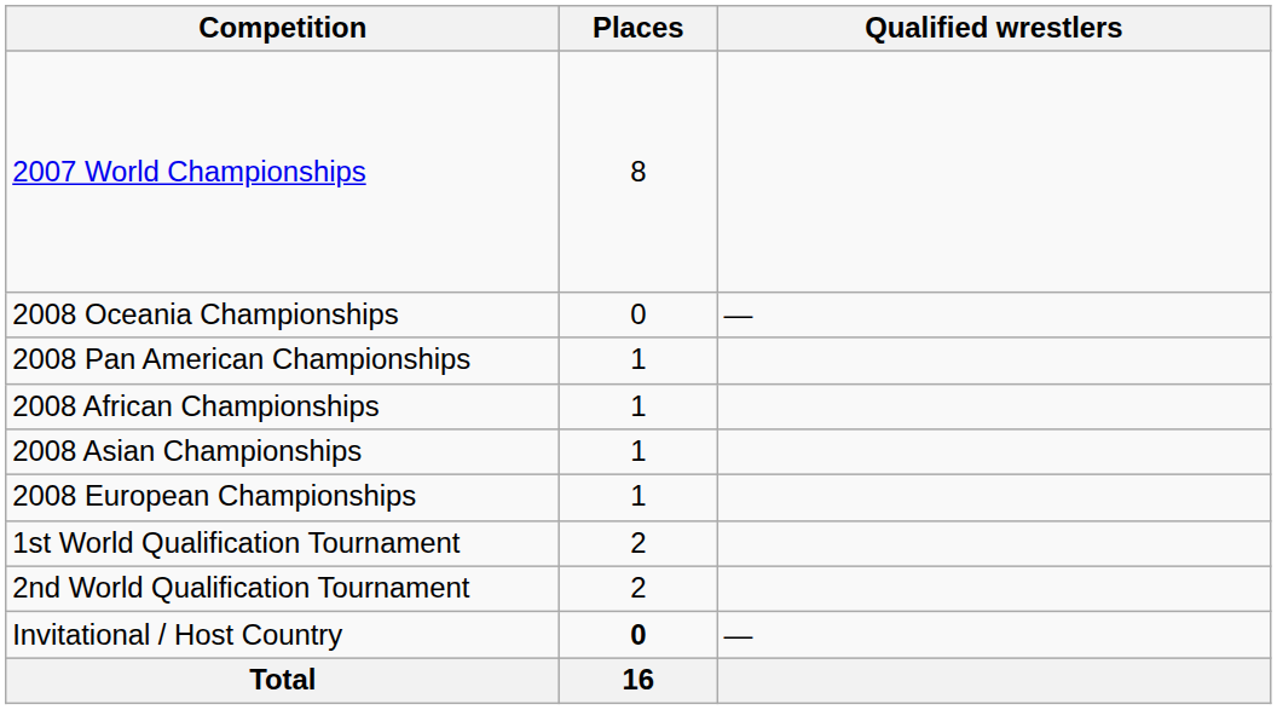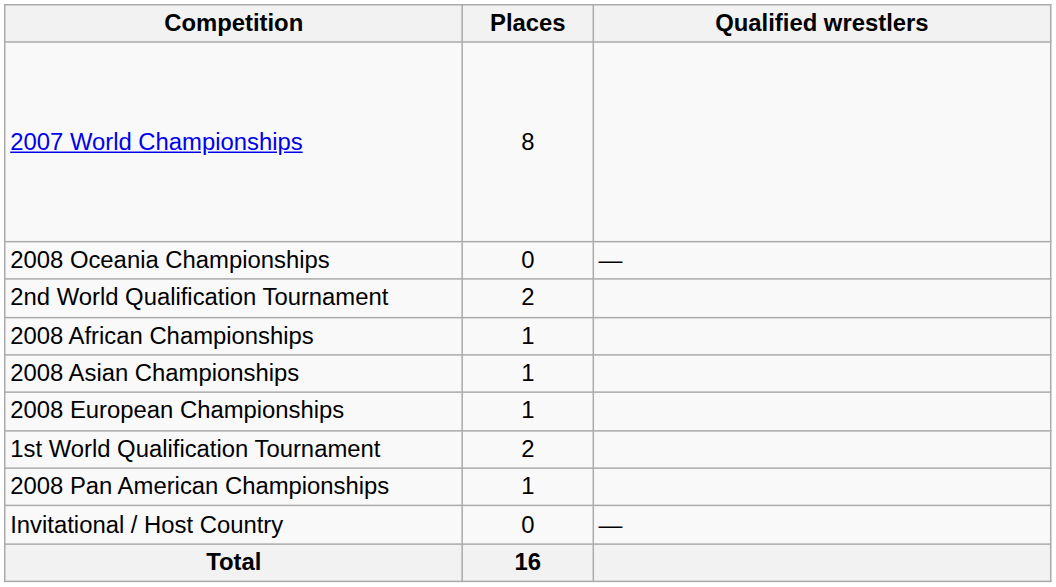rows swapped: 2008 Pan American Championships <-> 2nd World Qualification Tournament
Invitational / Host Country | Places: bold -> normal
